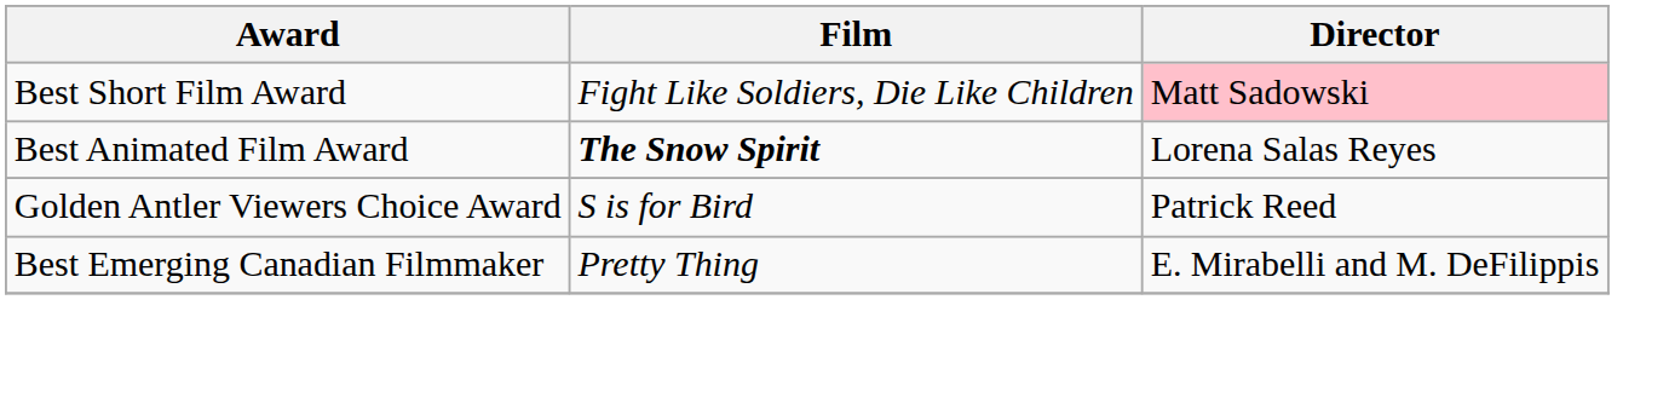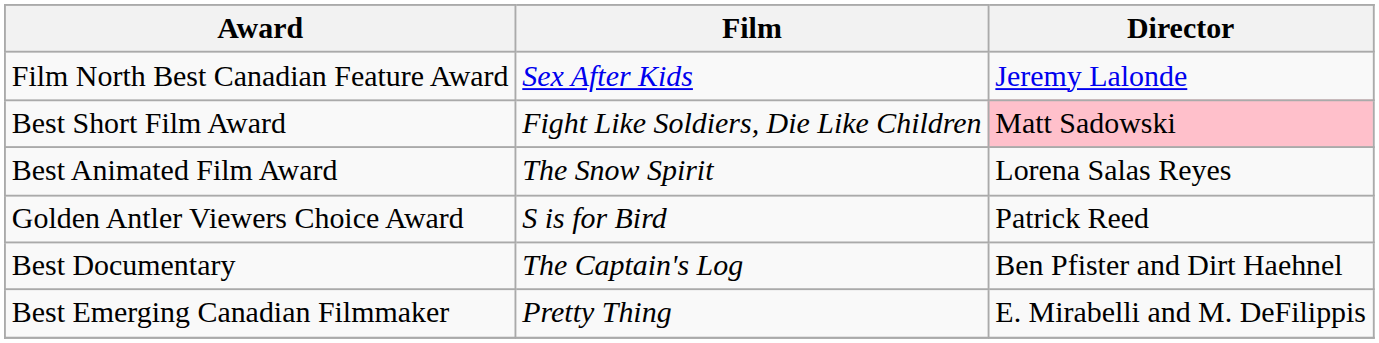+ row: Film North Best Canadian Feature Award | Sex After Kids | Jeremy Lalonde
Best Animated Film Award | Film: bold -> normal
+ row: Best Documentary | The Captain's Log | Ben Pfister and Dirt Haehnel
